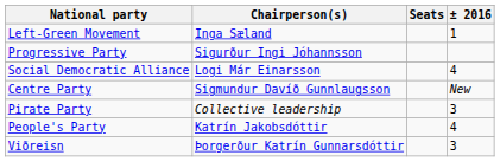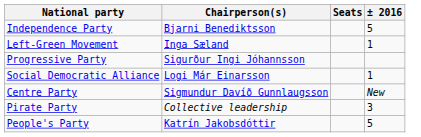+ row: Independence Party | Bjarni Benediktsson | 5
Social Democratic Alliance | ± 2016: 4 -> 1
People's Party | ± 2016: 4 -> 5
- row: Viðreisn | Þorgerður Katrín Gunnarsdóttir | 3
